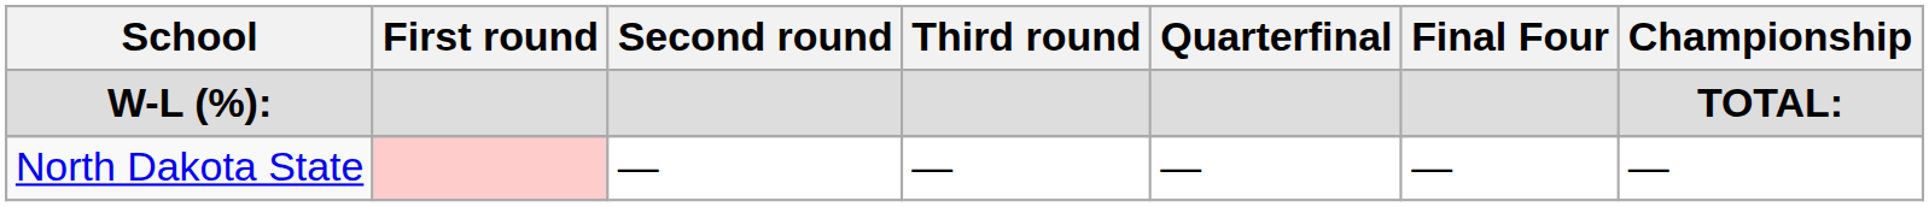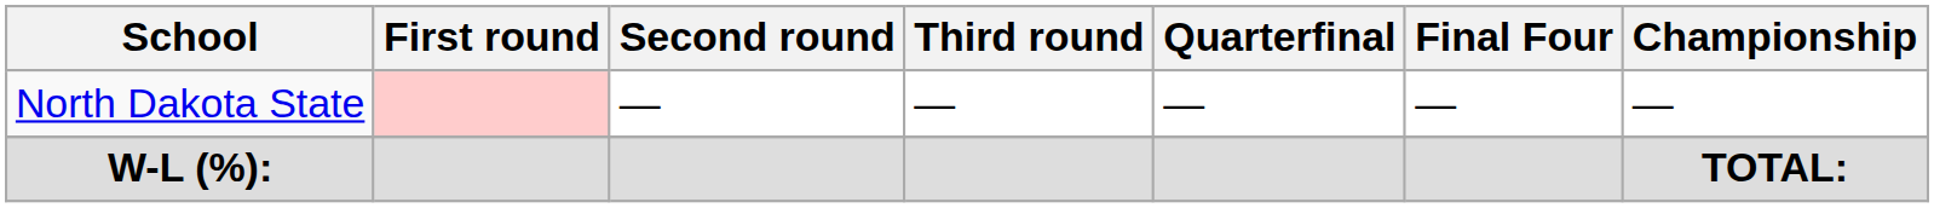rows swapped: North Dakota State <-> W-L (%):
